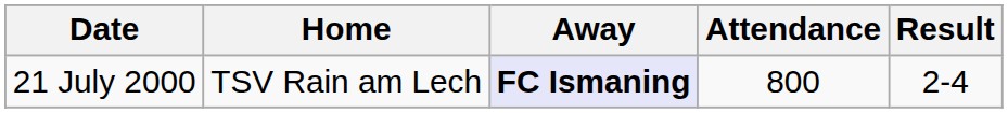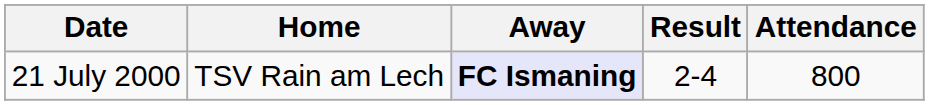columns swapped: Result <-> Attendance
